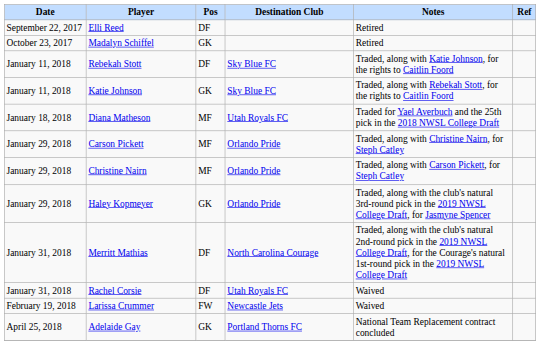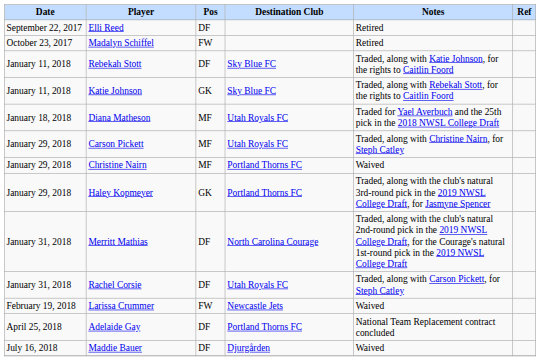Madalyn Schiffel | Pos: GK -> FW
Carson Pickett | Destination Club: Orlando Pride -> Utah Royals FC
Christine Nairn | Destination Club: Orlando Pride -> Portland Thorns FC
Christine Nairn | Notes: Traded, along with Carson Pickett, for Steph Catley -> Waived
Haley Kopmeyer | Destination Club: Orlando Pride -> Portland Thorns FC
Rachel Corsie | Notes: Waived -> Traded, along with Carson Pickett, for Steph Catley
Adelaide Gay | Pos: GK -> DF
+ row: July 16, 2018 | Maddie Bauer | DF | Djurgården | Waived
